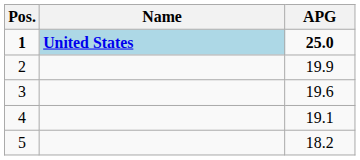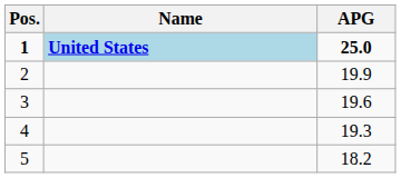4 | APG: 19.1 -> 19.3
